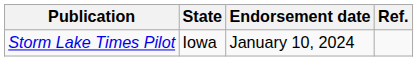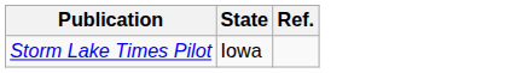- column: Endorsement date | January 10, 2024
